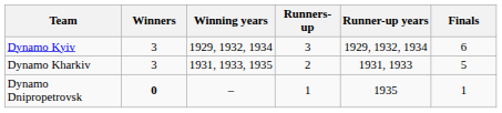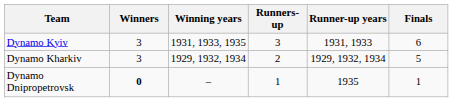Dynamo Kyiv | Winning years: 1929, 1932, 1934 -> 1931, 1933, 1935
Dynamo Kyiv | Runner-up years: 1929, 1932, 1934 -> 1931, 1933
Dynamo Kharkiv | Winning years: 1931, 1933, 1935 -> 1929, 1932, 1934
Dynamo Kharkiv | Runner-up years: 1931, 1933 -> 1929, 1932, 1934
